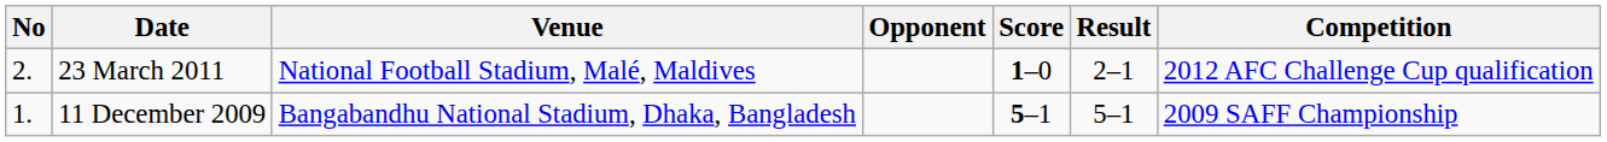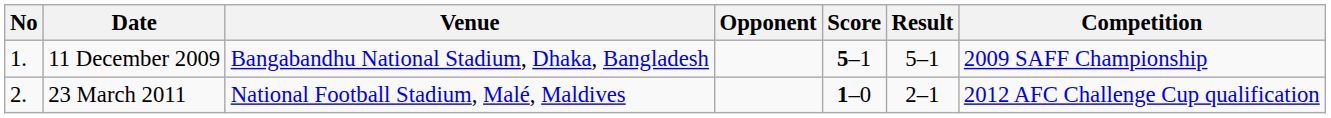rows swapped: 11 December 2009 <-> 23 March 2011
